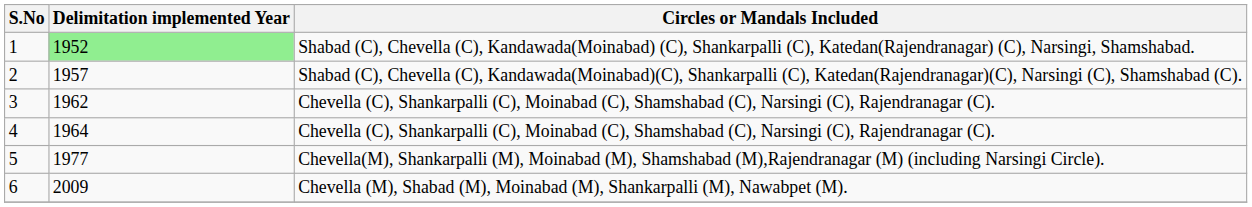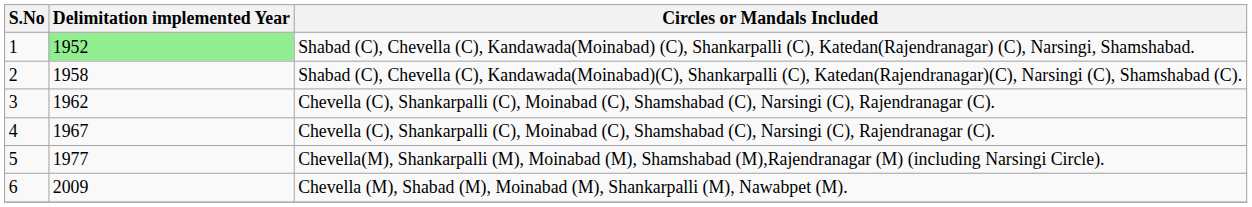2 | Delimitation implemented Year: 1957 -> 1958
4 | Delimitation implemented Year: 1964 -> 1967
